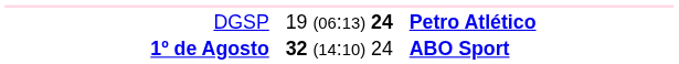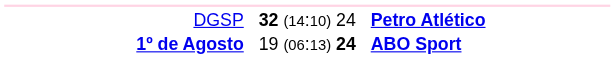DGSP | column 2: 19 (06:13) 24 -> 32 (14:10) 24
1º de Agosto | column 2: 32 (14:10) 24 -> 19 (06:13) 24
